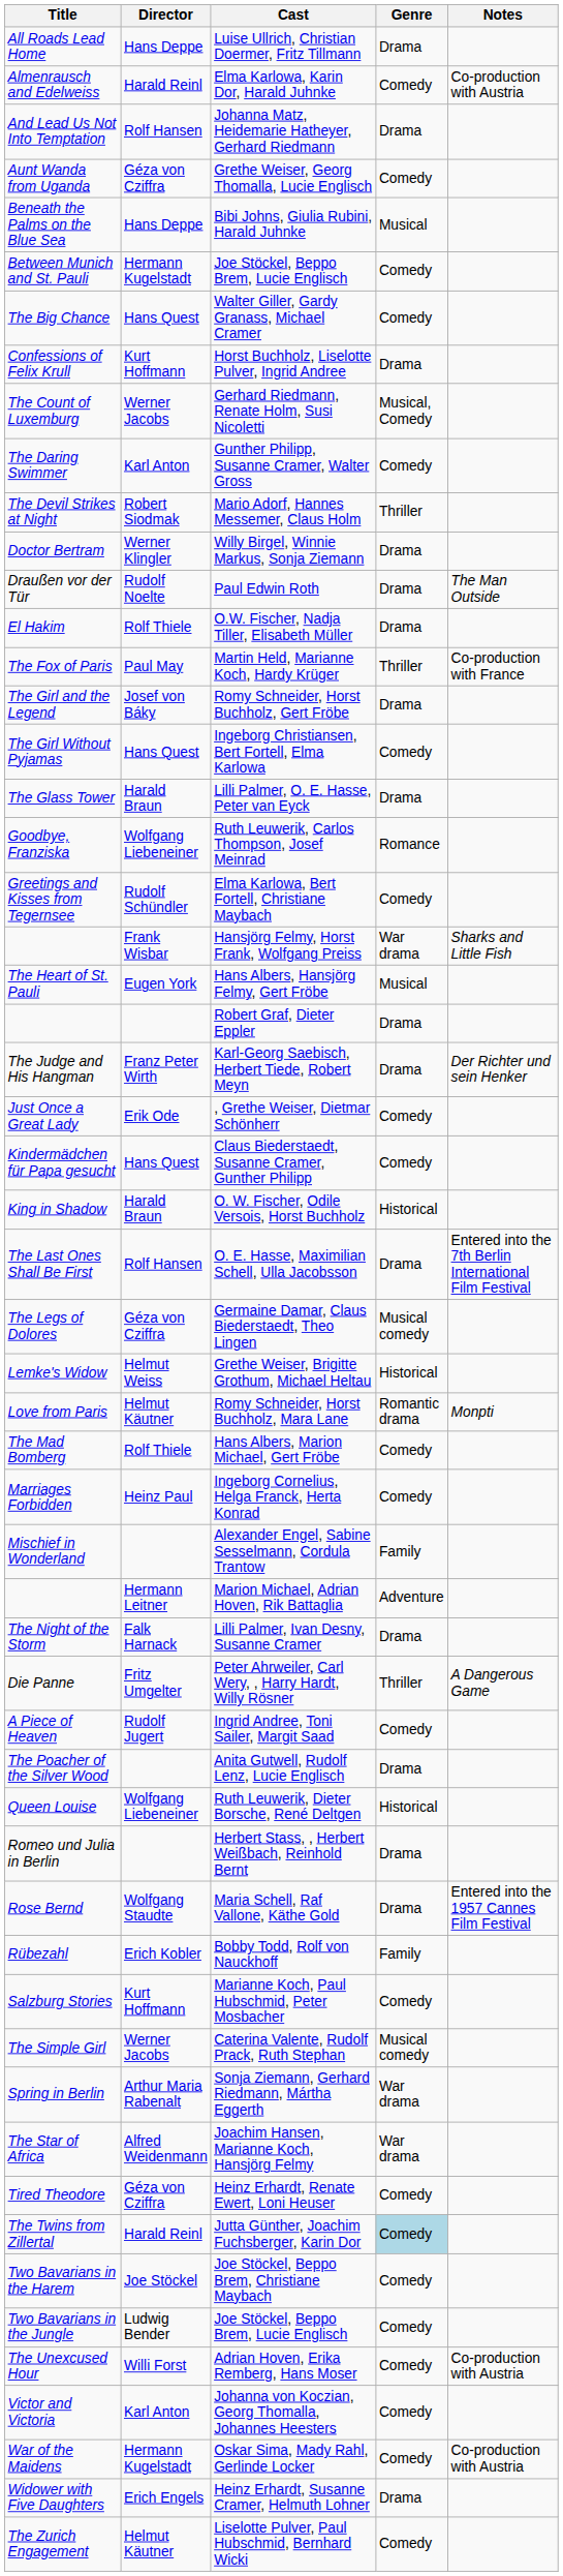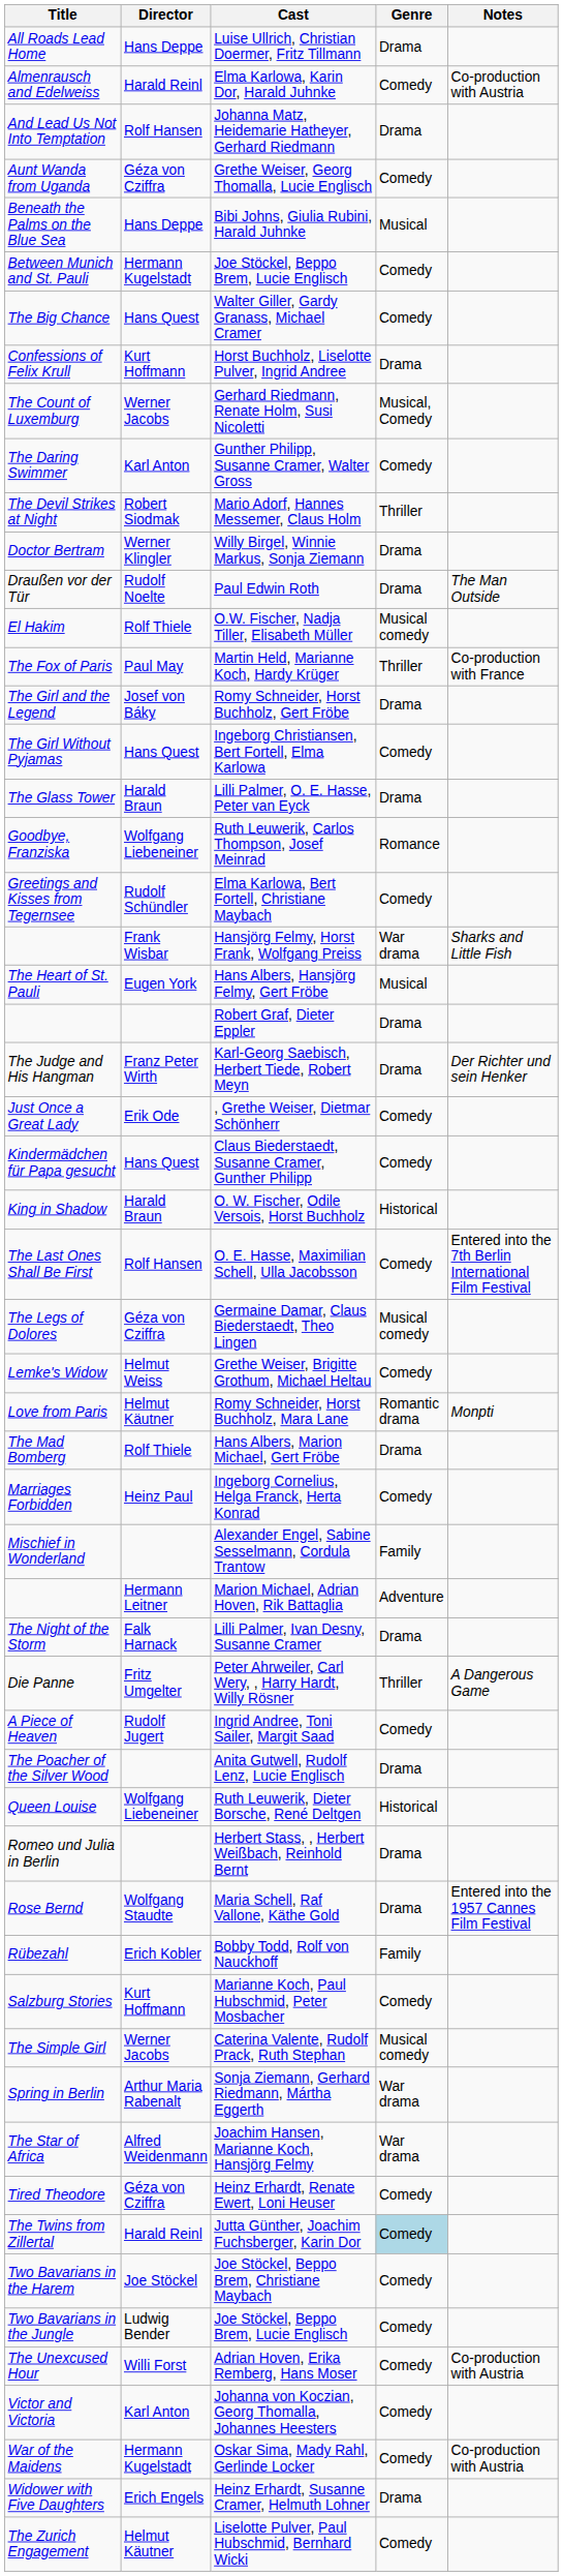O.W. Fischer, Nadja Tiller, Elisabeth Müller | Genre: Drama -> Musical comedy
O. E. Hasse, Maximilian Schell, Ulla Jacobsson | Genre: Drama -> Comedy
Grethe Weiser, Brigitte Grothum, Michael Heltau | Genre: Historical -> Comedy
Hans Albers, Marion Michael, Gert Fröbe | Genre: Comedy -> Drama
